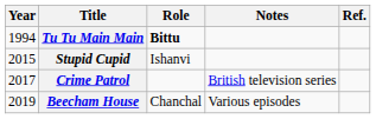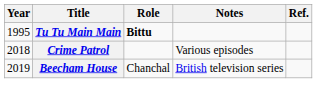Tu Tu Main Main | Year: 1994 -> 1995
- row: 2015 | Stupid Cupid | Ishanvi
Crime Patrol | Year: 2017 -> 2018
Crime Patrol | Notes: British television series -> Various episodes
Beecham House | Notes: Various episodes -> British television series
